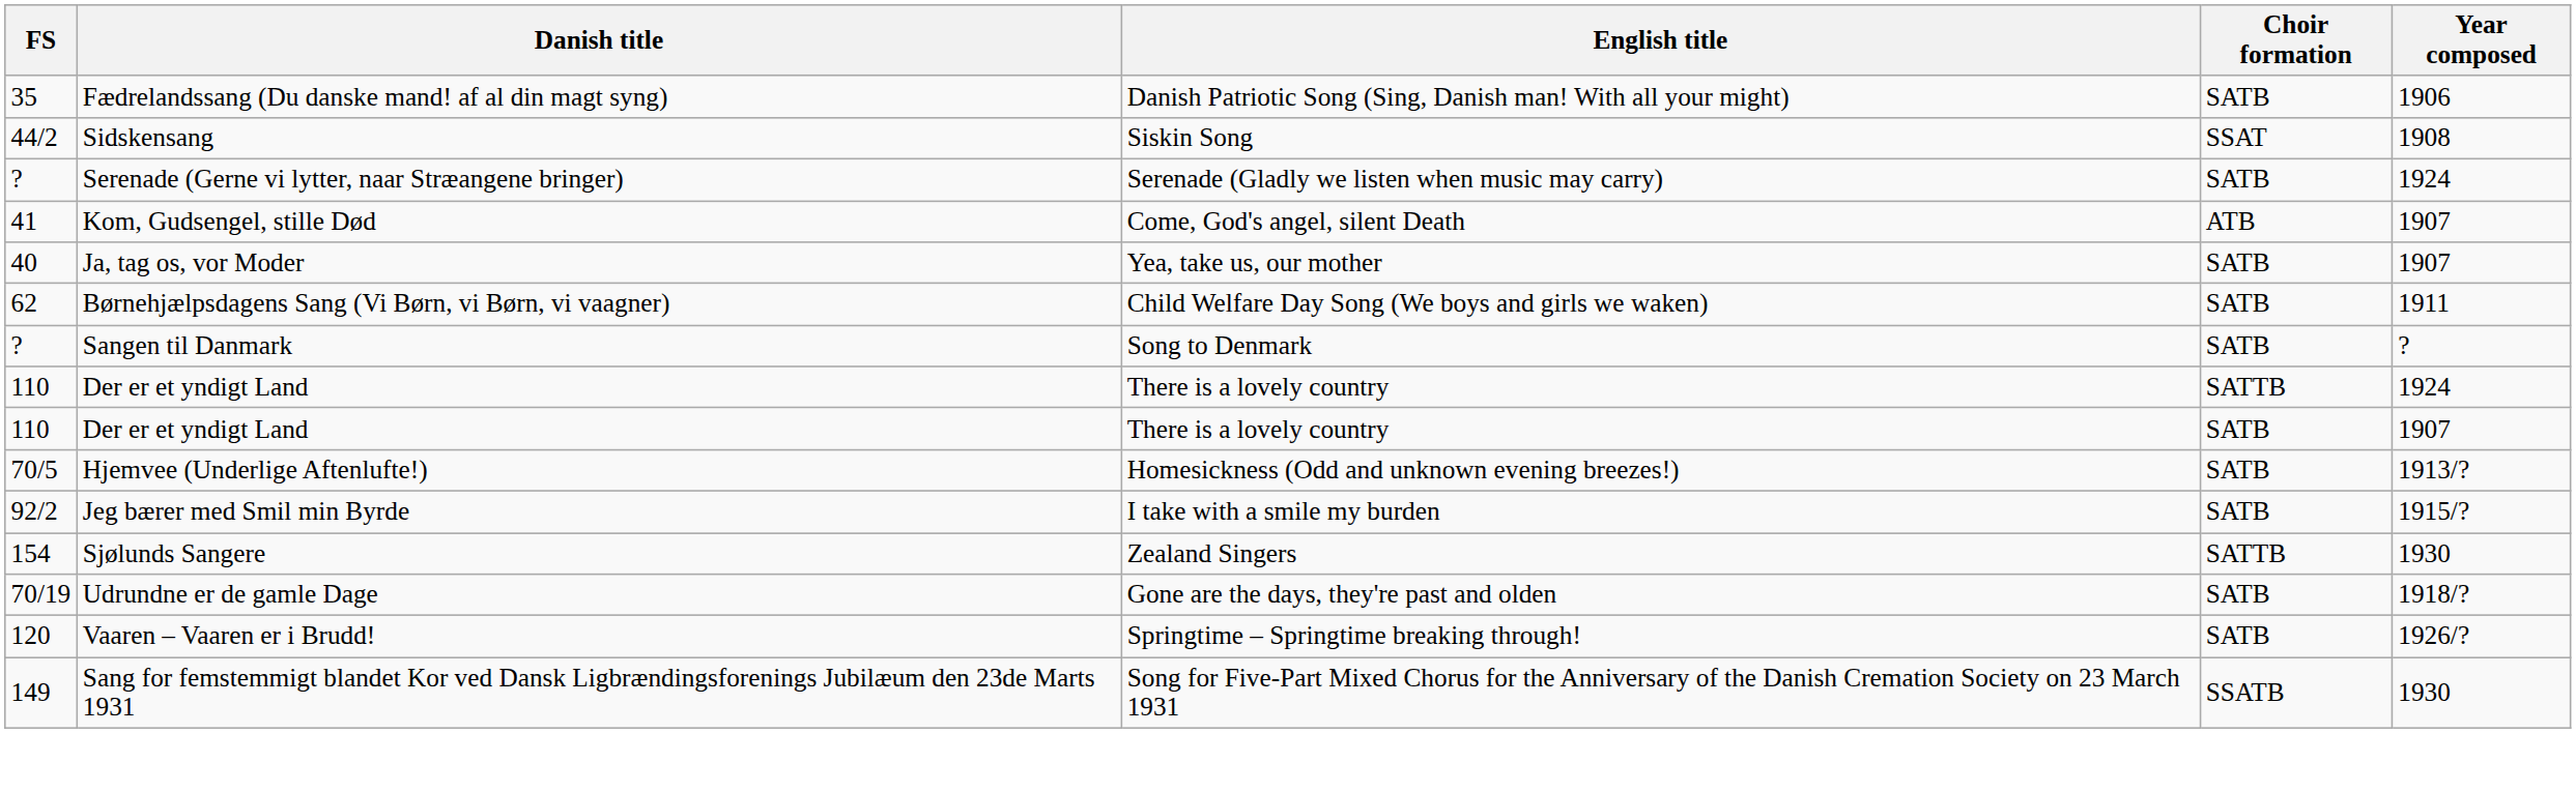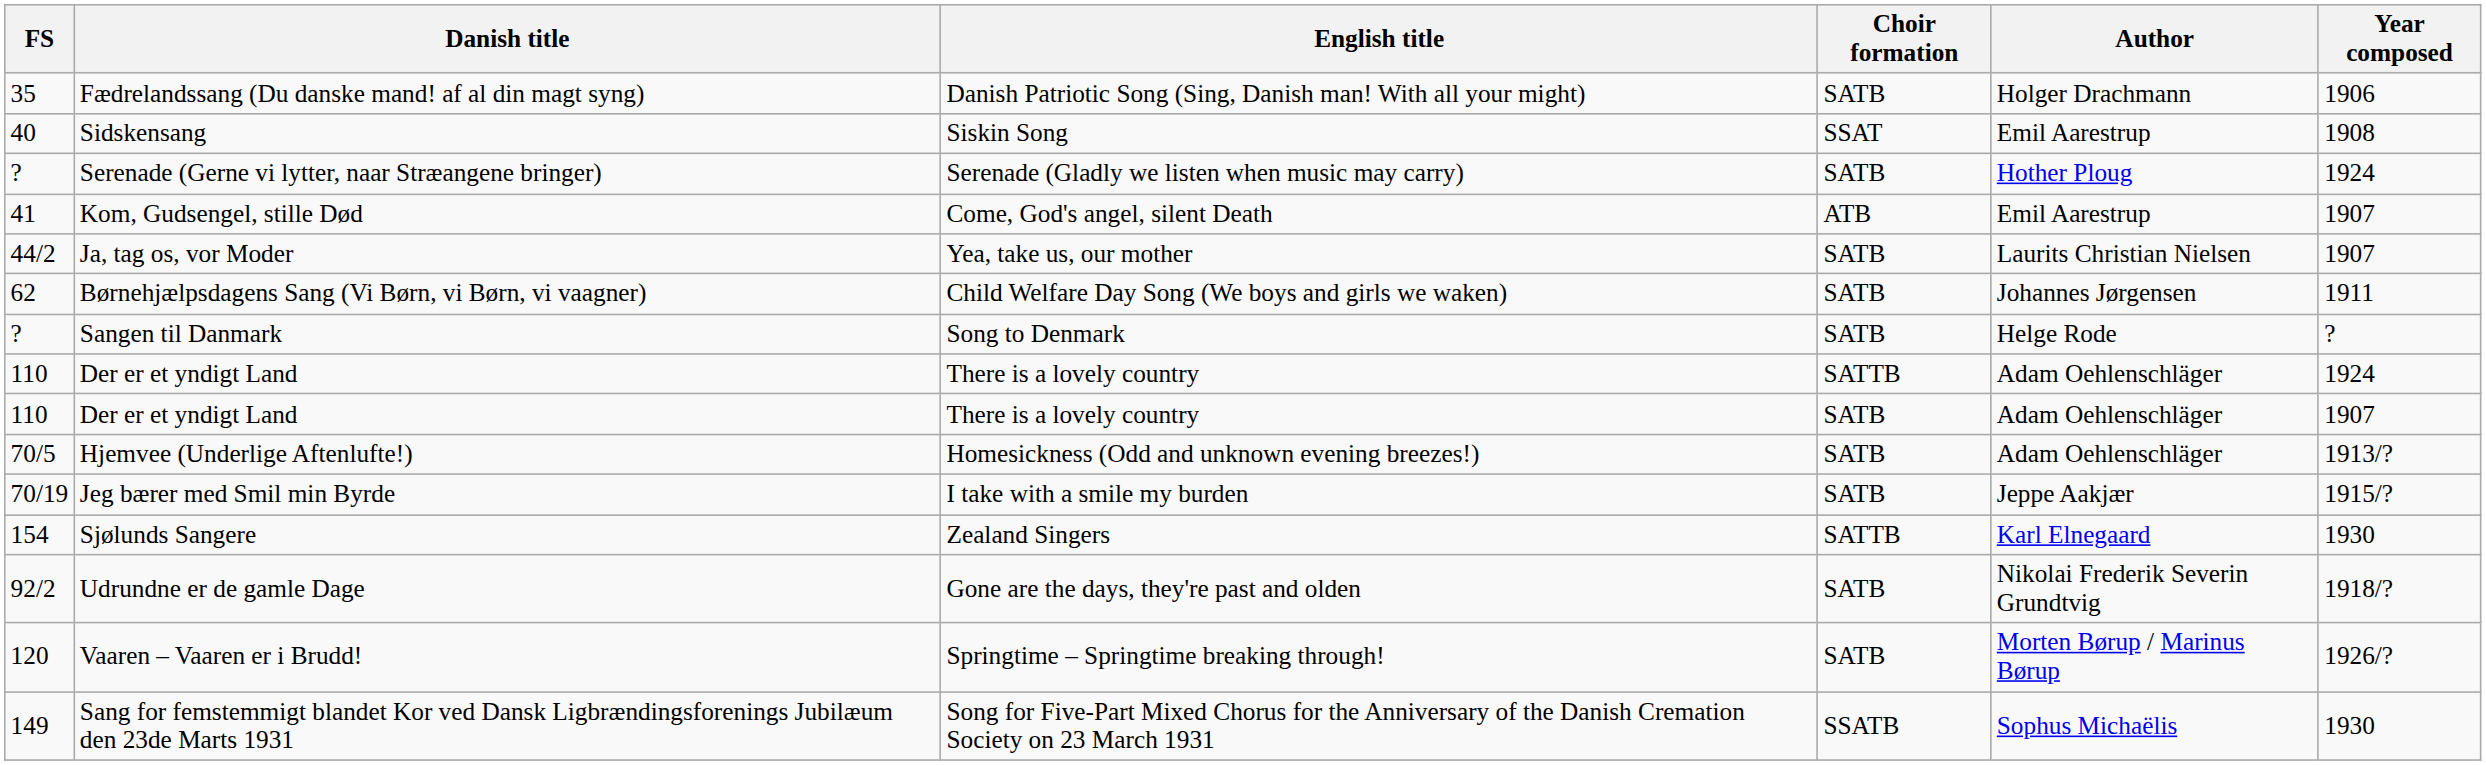+ column: Author | Holger Drachmann | Emil Aarestrup | Hother Ploug | Emil Aarestrup | Laurits Christian Nielsen | Johannes Jørgensen | Helge Rode | Adam Oehlenschläger | Adam Oehlenschläger | Adam Oehlenschläger | Jeppe Aakjær | Karl Elnegaard | Nikolai Frederik Severin Grundtvig | Morten Børup / Marinus Børup | Sophus Michaëlis
Sidskensang | FS: 44/2 -> 40
Ja, tag os, vor Moder | FS: 40 -> 44/2
Jeg bærer med Smil min Byrde | FS: 92/2 -> 70/19
Udrundne er de gamle Dage | FS: 70/19 -> 92/2
